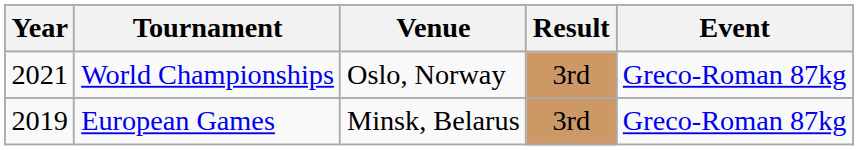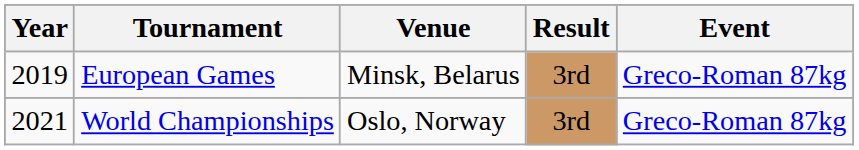rows swapped: European Games <-> World Championships
